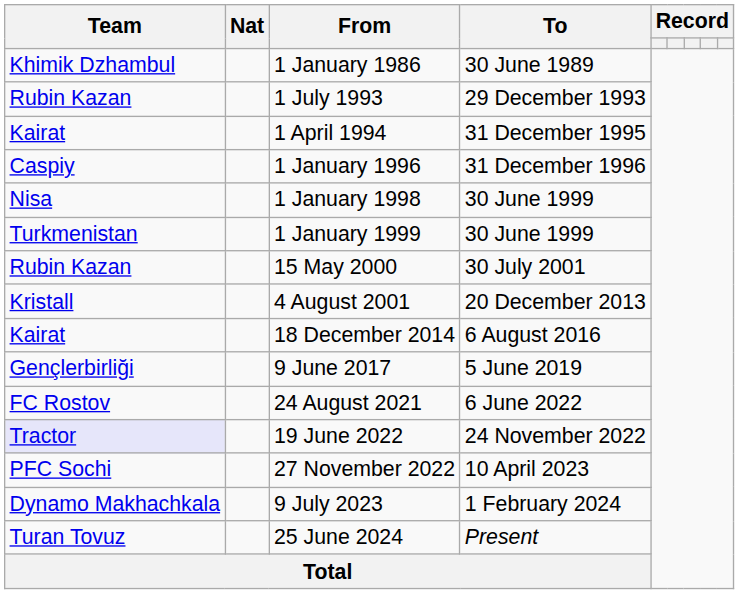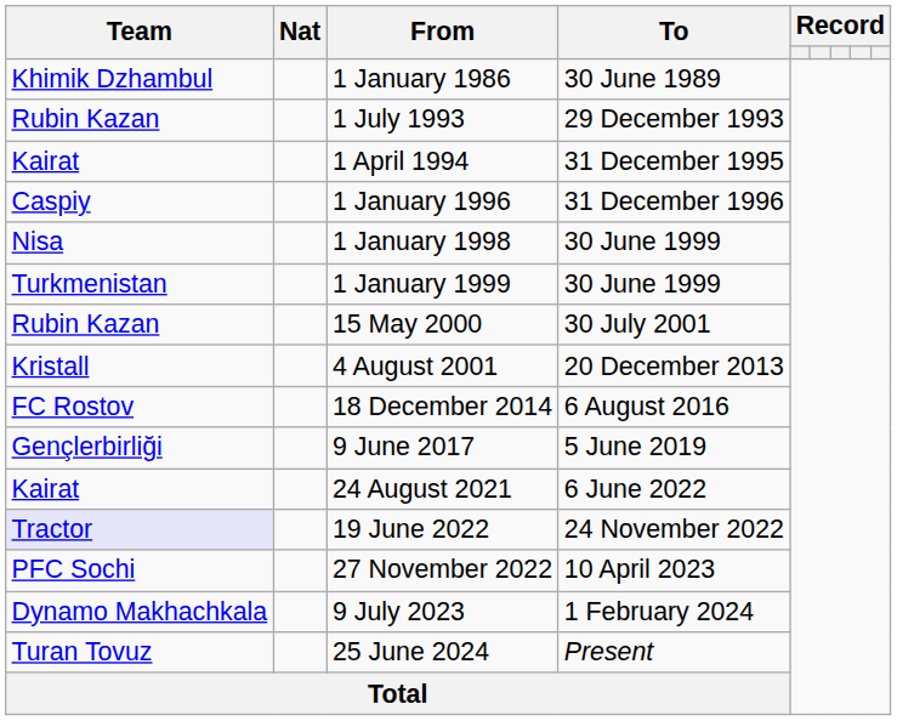18 December 2014 | Team: Kairat -> FC Rostov
24 August 2021 | Team: FC Rostov -> Kairat
